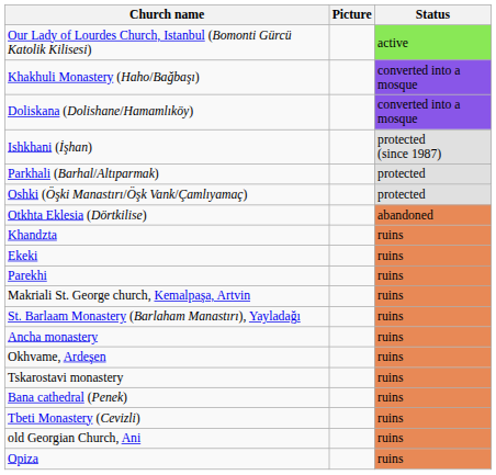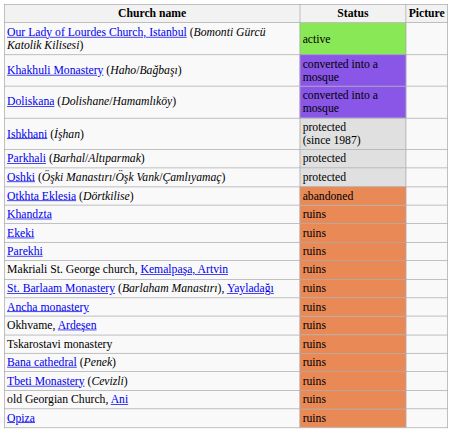columns swapped: Picture <-> Status
